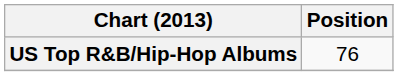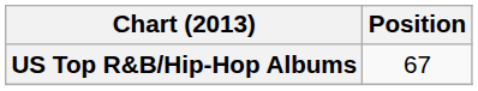US Top R&B/Hip-Hop Albums | Position: 76 -> 67
